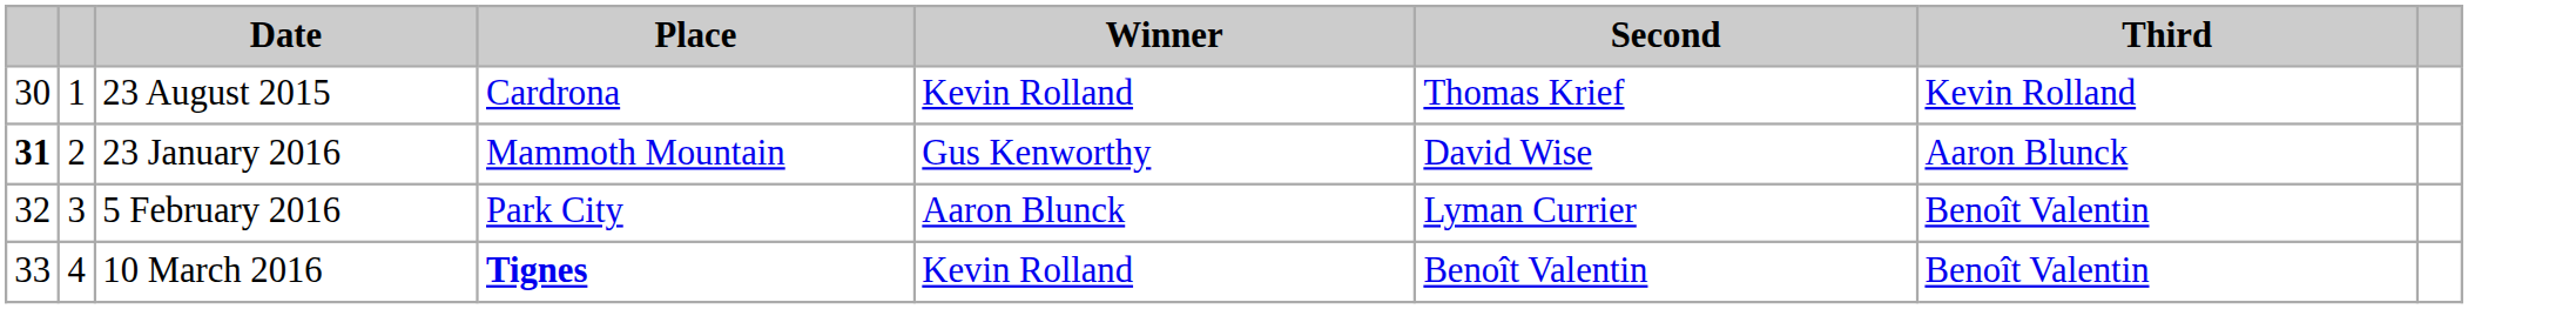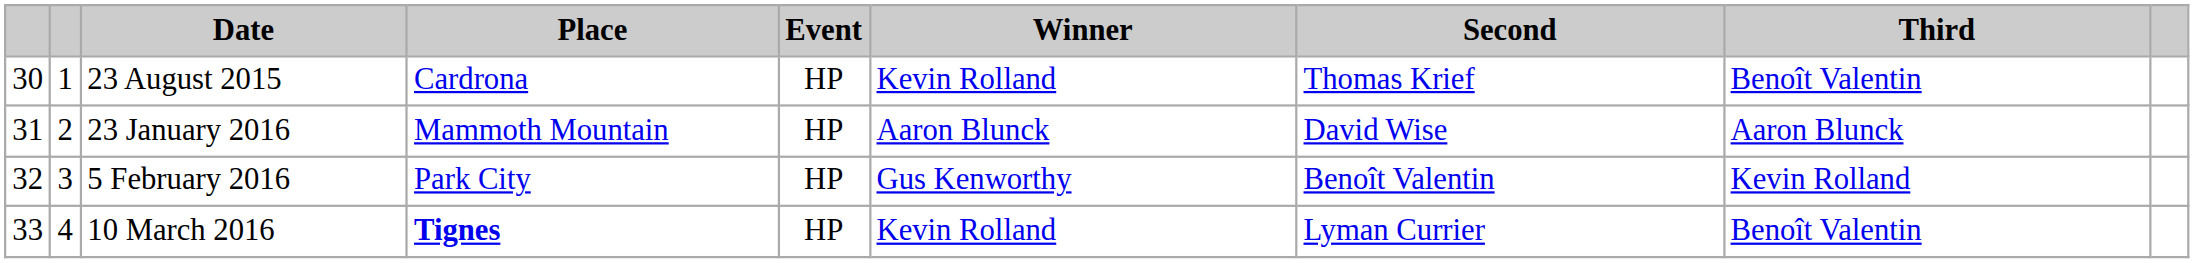+ column: Event | HP | HP | HP | HP
23 August 2015 | Third: Kevin Rolland -> Benoît Valentin
23 January 2016 | column 1: bold -> normal
23 January 2016 | Winner: Gus Kenworthy -> Aaron Blunck
5 February 2016 | Winner: Aaron Blunck -> Gus Kenworthy
5 February 2016 | Second: Lyman Currier -> Benoît Valentin
5 February 2016 | Third: Benoît Valentin -> Kevin Rolland
10 March 2016 | Second: Benoît Valentin -> Lyman Currier
